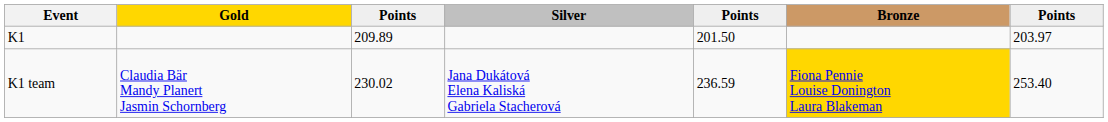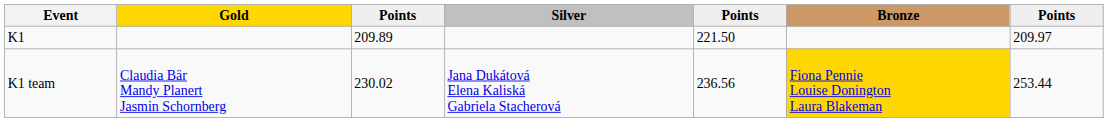K1 | column 5: 201.50 -> 221.50
K1 | column 7: 203.97 -> 209.97
K1 team | column 5: 236.59 -> 236.56
K1 team | column 7: 253.40 -> 253.44
